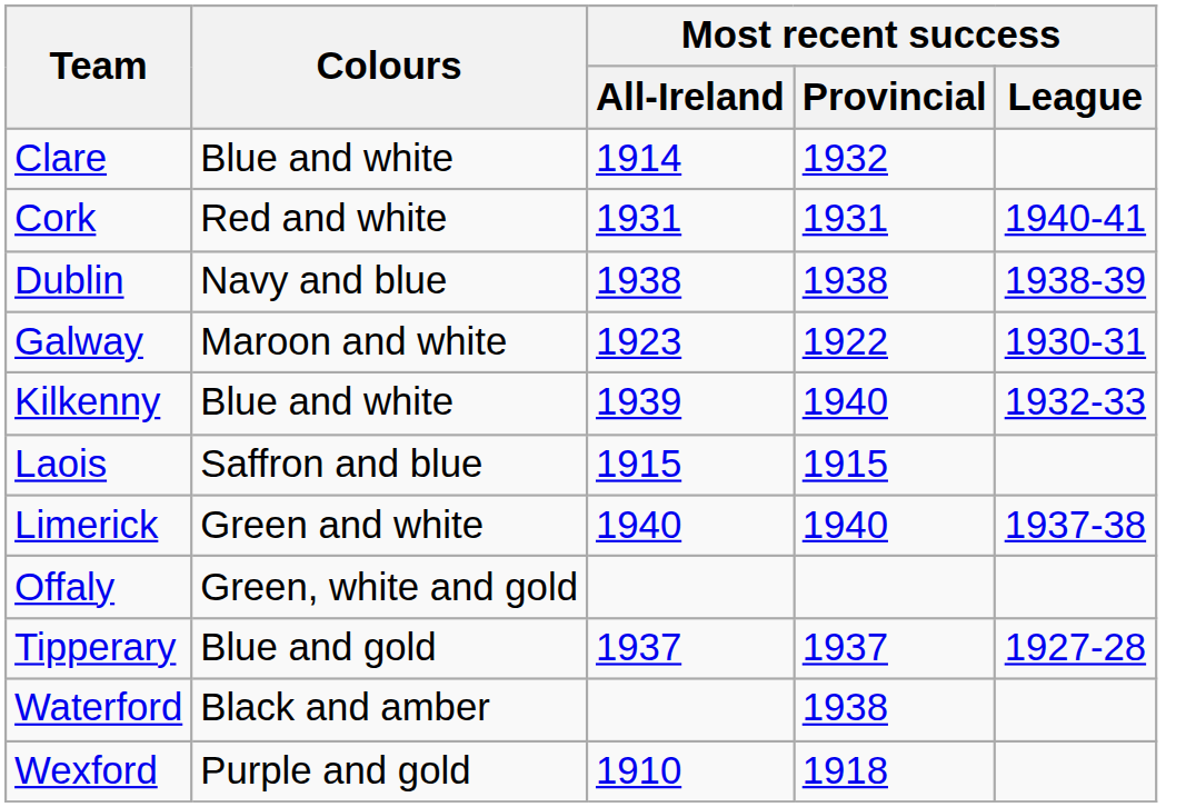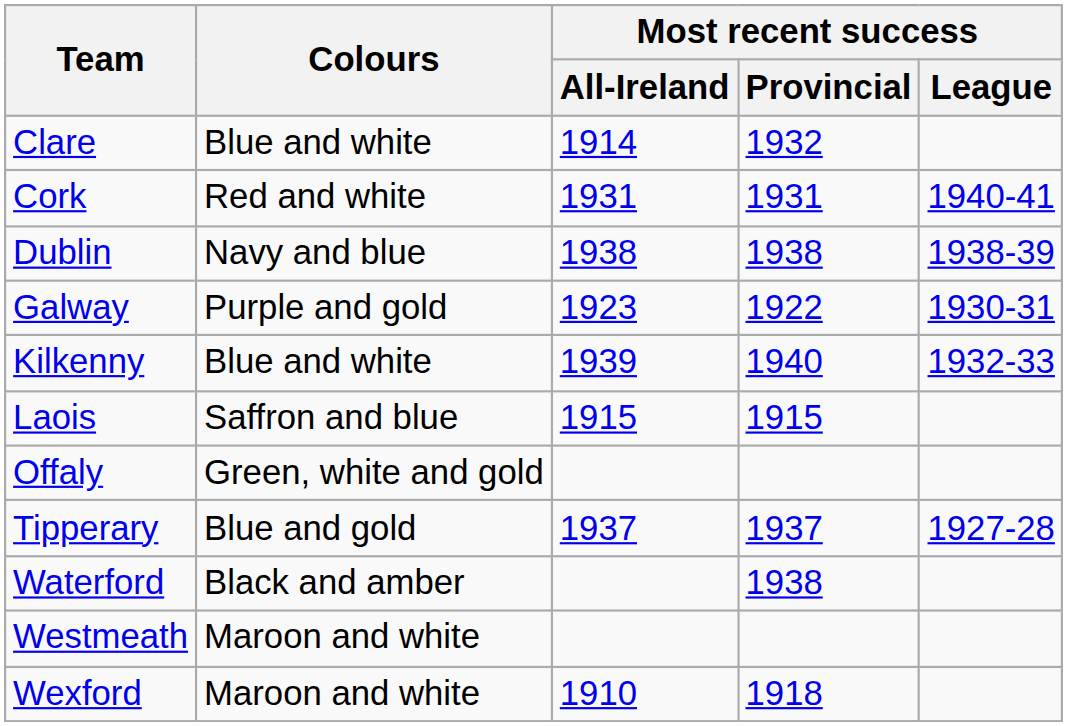Galway | Colours: Maroon and white -> Purple and gold
- row: Limerick | Green and white | 1940 | 1940 | 1937-38
+ row: Westmeath | Maroon and white
Wexford | Colours: Purple and gold -> Maroon and white
